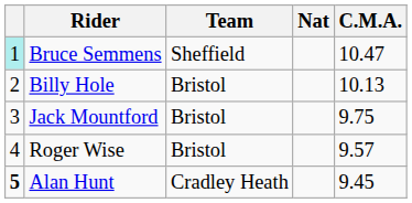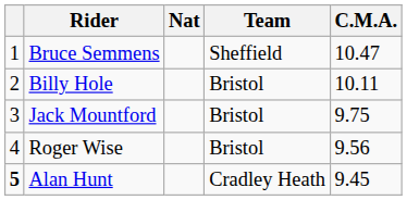columns swapped: Nat <-> Team
Bruce Semmens | column 1: paleturquoise background -> no background
Billy Hole | C.M.A.: 10.13 -> 10.11
Roger Wise | C.M.A.: 9.57 -> 9.56
